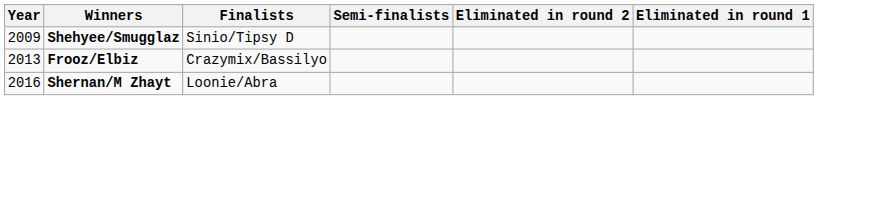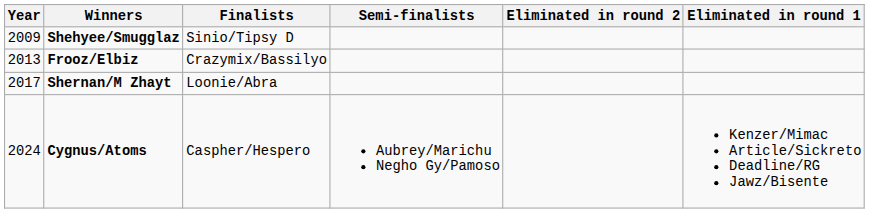Shernan/M Zhayt | Year: 2016 -> 2017
+ row: 2024 | Cygnus/Atoms | Caspher/Hespero | Aubrey/Marichu Negho Gy/Pamoso | Kenzer/Mimac Article/Sickreto Deadline/RG Jawz/Bisente
